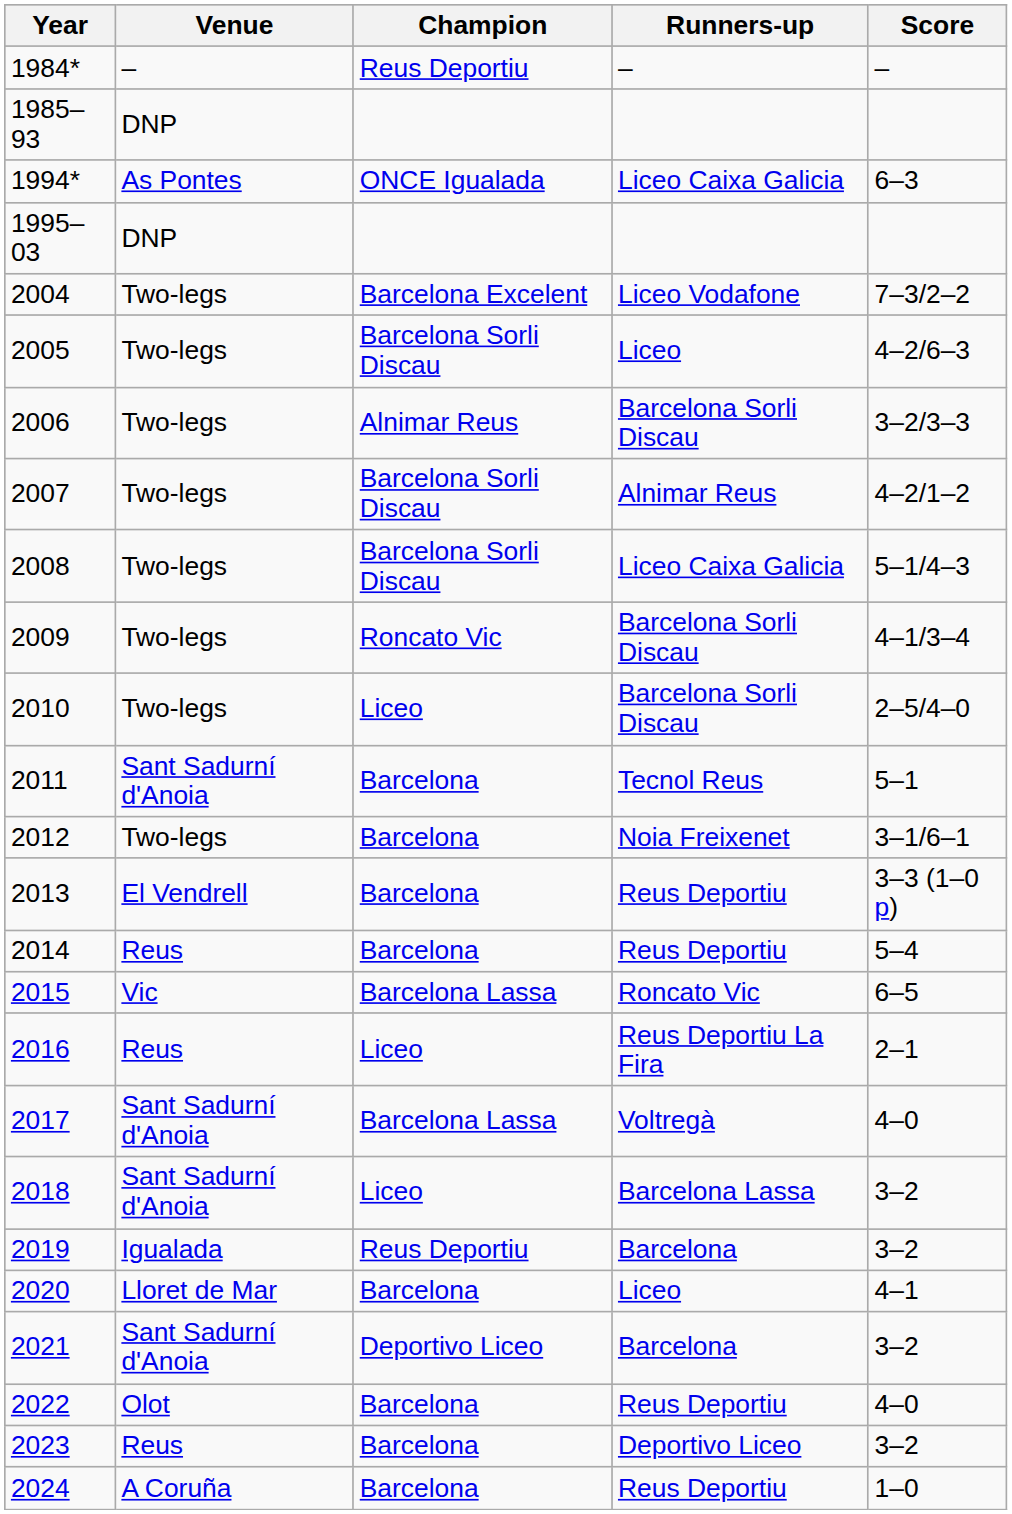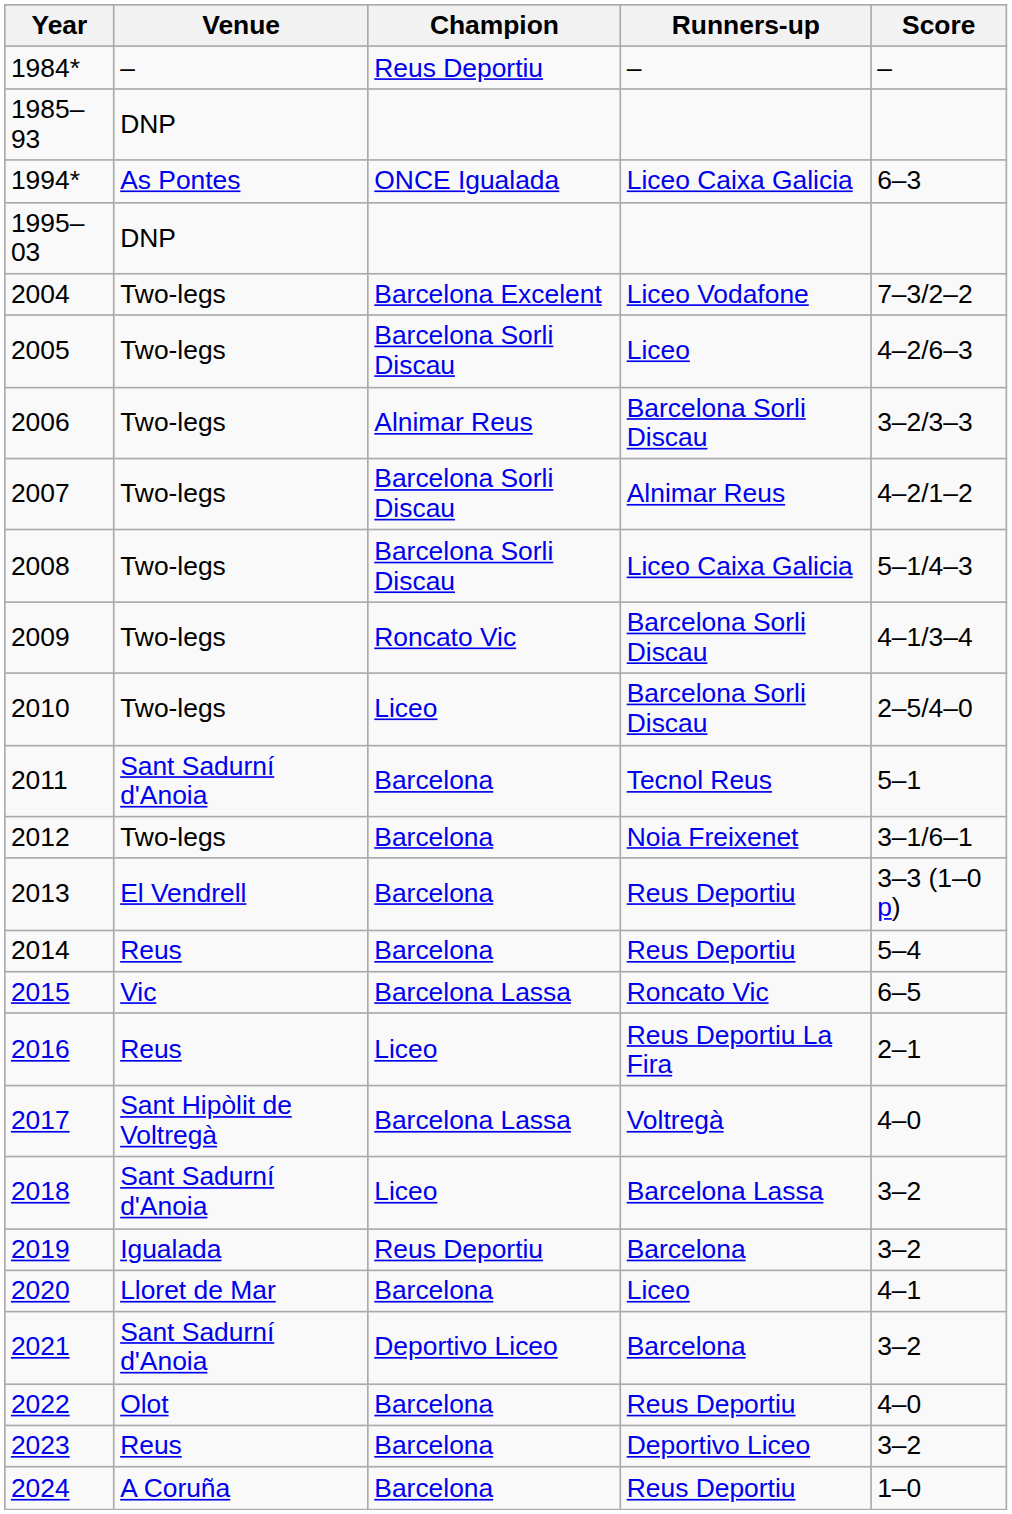2017 | Venue: Sant Sadurní d'Anoia -> Sant Hipòlit de Voltregà
